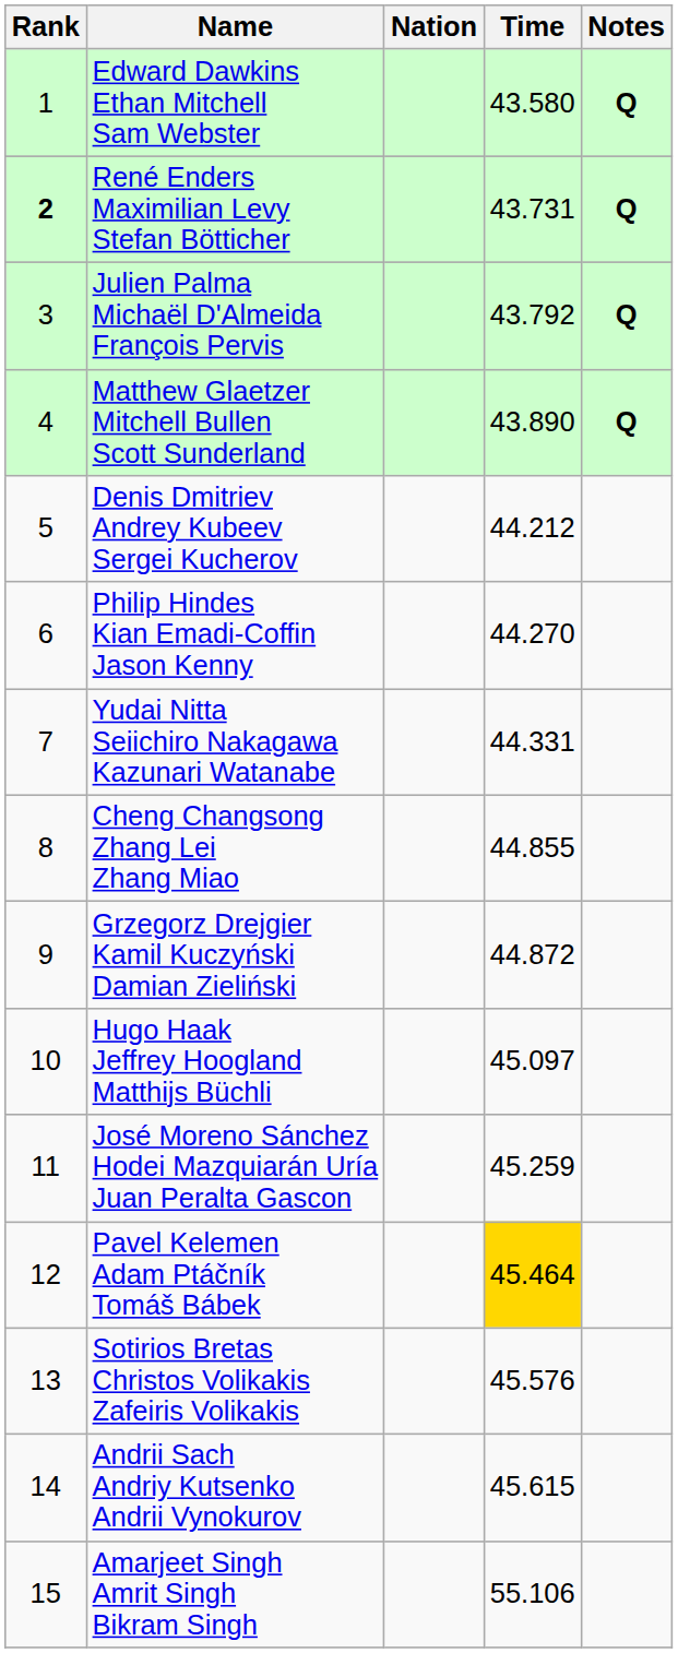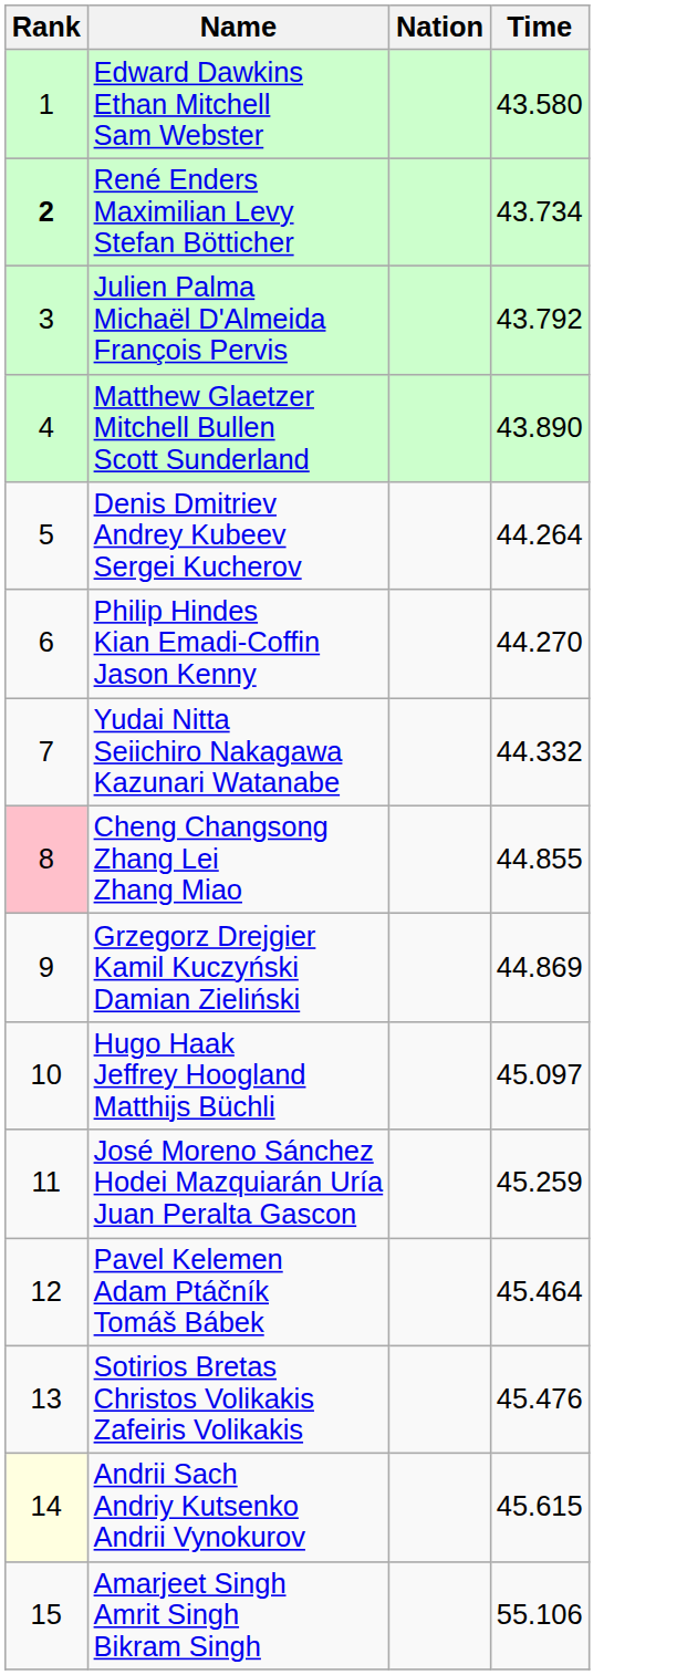- column: Notes | Q | Q | Q | Q
René Enders Maximilian Levy Stefan Bötticher | Time: 43.731 -> 43.734
Denis Dmitriev Andrey Kubeev Sergei Kucherov | Time: 44.212 -> 44.264
Yudai Nitta Seiichiro Nakagawa Kazunari Watanabe | Time: 44.331 -> 44.332
Cheng Changsong Zhang Lei Zhang Miao | Rank: no background -> pink background
Grzegorz Drejgier Kamil Kuczyński Damian Zieliński | Time: 44.872 -> 44.869
Pavel Kelemen Adam Ptáčník Tomáš Bábek | Time: gold background -> no background
Sotirios Bretas Christos Volikakis Zafeiris Volikakis | Time: 45.576 -> 45.476
Andrii Sach Andriy Kutsenko Andrii Vynokurov | Rank: no background -> lightyellow background
